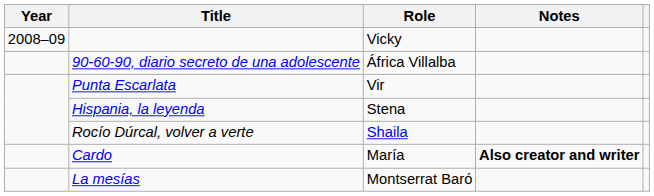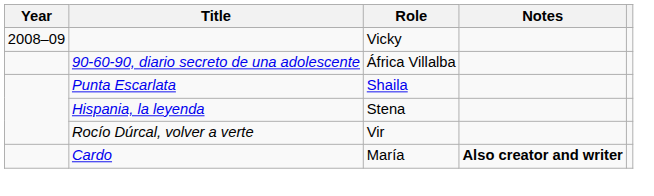Punta Escarlata | Role: Vir -> Shaila
Rocío Dúrcal, volver a verte | Role: Shaila -> Vir
- row: La mesías | Montserrat Baró
